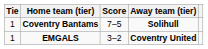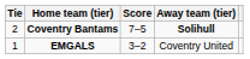Coventry Bantams | Tie: 1 -> 2
EMGALS | Away team (tier): bold -> normal
